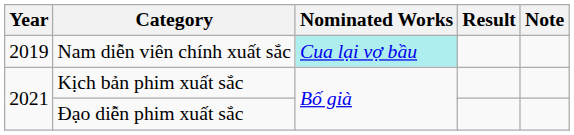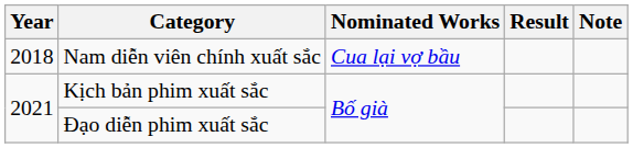Nam diễn viên chính xuất sắc | Year: 2019 -> 2018
Nam diễn viên chính xuất sắc | Nominated Works: paleturquoise background -> no background
